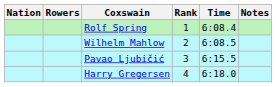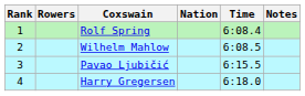columns swapped: Rank <-> Nation
